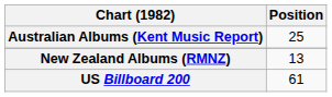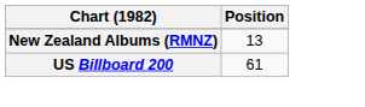- row: Australian Albums (Kent Music Report) | 25
